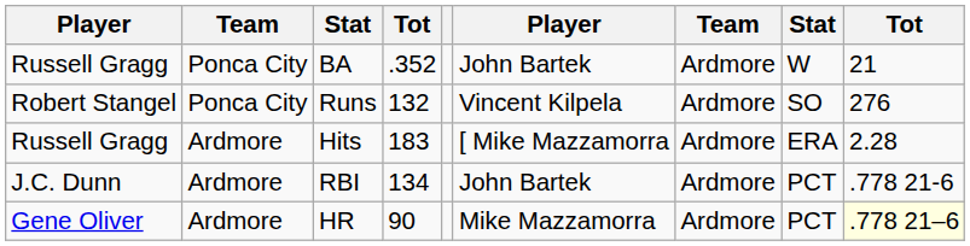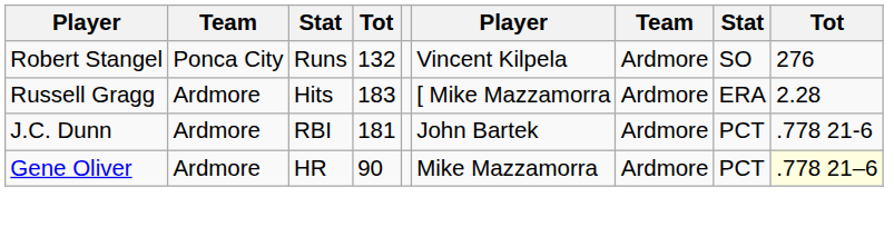- row: Russell Gragg | Ponca City | BA | .352 | John Bartek | Ardmore | W | 21
RBI | column 4: 134 -> 181
